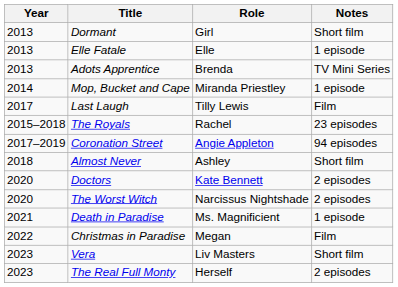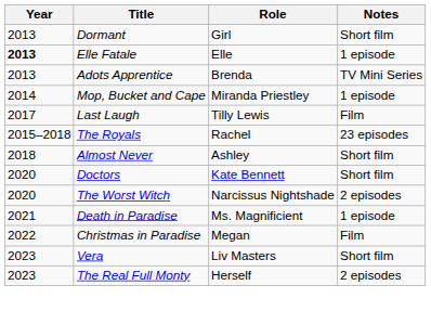Elle Fatale | Year: normal -> bold
- row: 2017–2019 | Coronation Street | Angie Appleton | 94 episodes
Doctors | Notes: 2 episodes -> Short film
